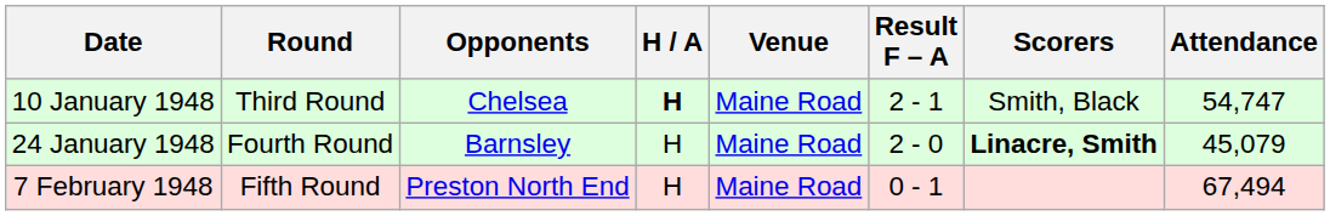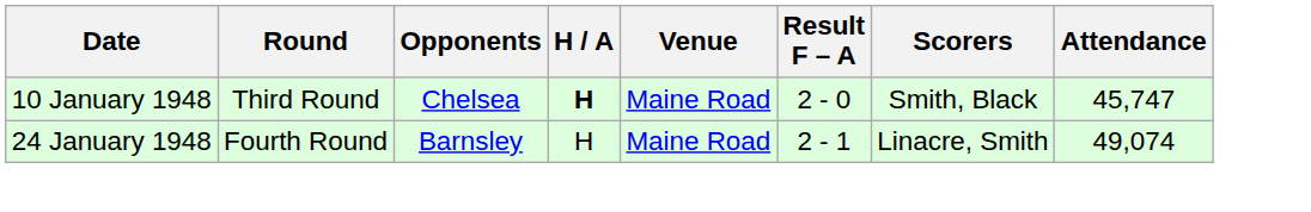10 January 1948 | Result F – A: 2 - 1 -> 2 - 0
10 January 1948 | Attendance: 54,747 -> 45,747
24 January 1948 | Result F – A: 2 - 0 -> 2 - 1
24 January 1948 | Scorers: bold -> normal
24 January 1948 | Attendance: 45,079 -> 49,074
- row: 7 February 1948 | Fifth Round | Preston North End | H | Maine Road | 0 - 1 | 67,494
